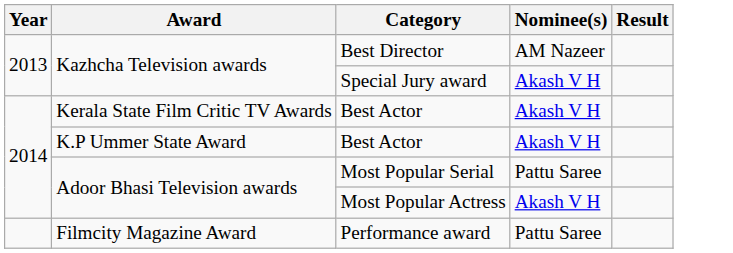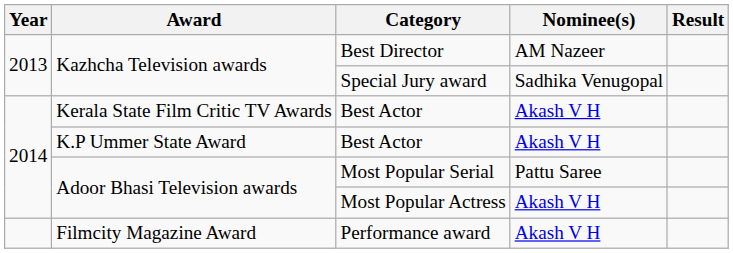Special Jury award | Nominee(s): Akash V H -> Sadhika Venugopal
Performance award | Nominee(s): Pattu Saree -> Akash V H
